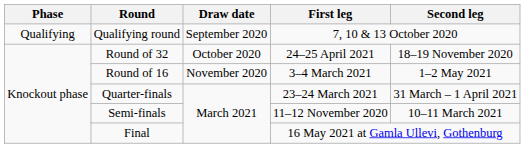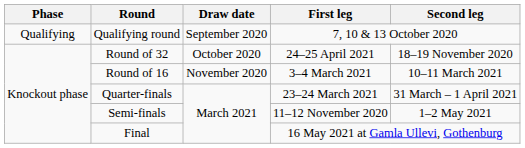Round of 16 | Second leg: 1–2 May 2021 -> 10–11 March 2021
Semi-finals | Second leg: 10–11 March 2021 -> 1–2 May 2021
